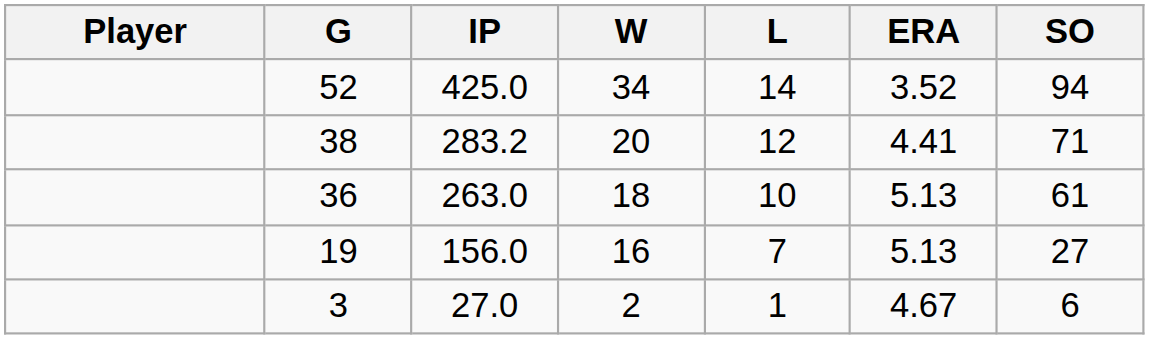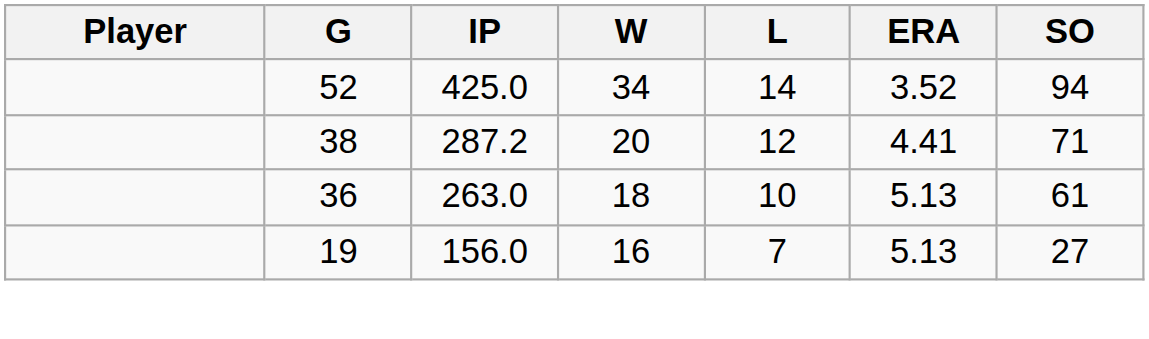38 | IP: 283.2 -> 287.2
- row: 3 | 27.0 | 2 | 1 | 4.67 | 6
